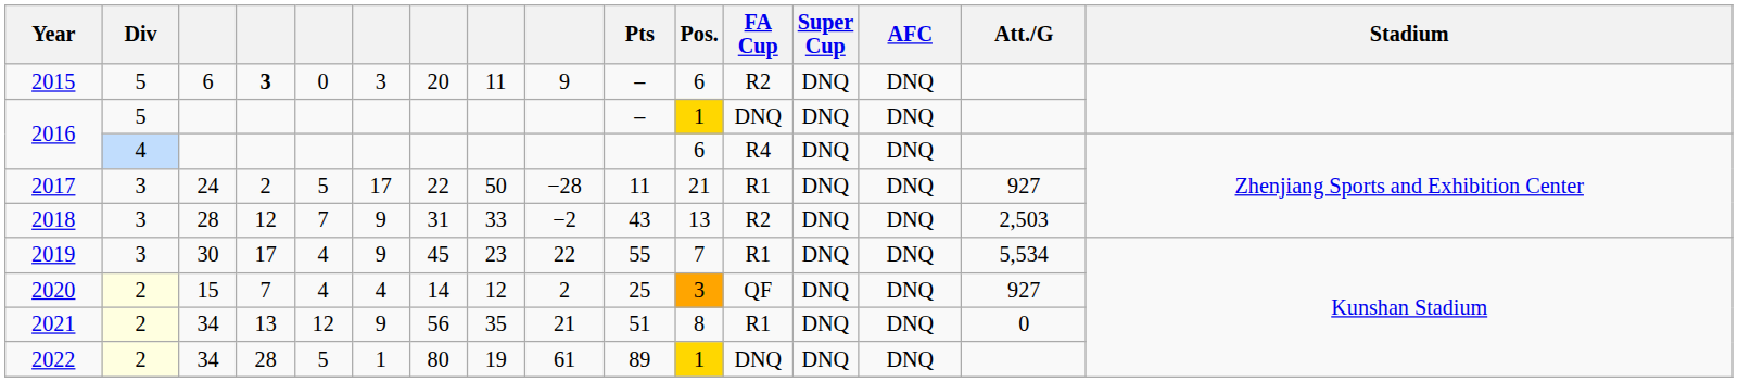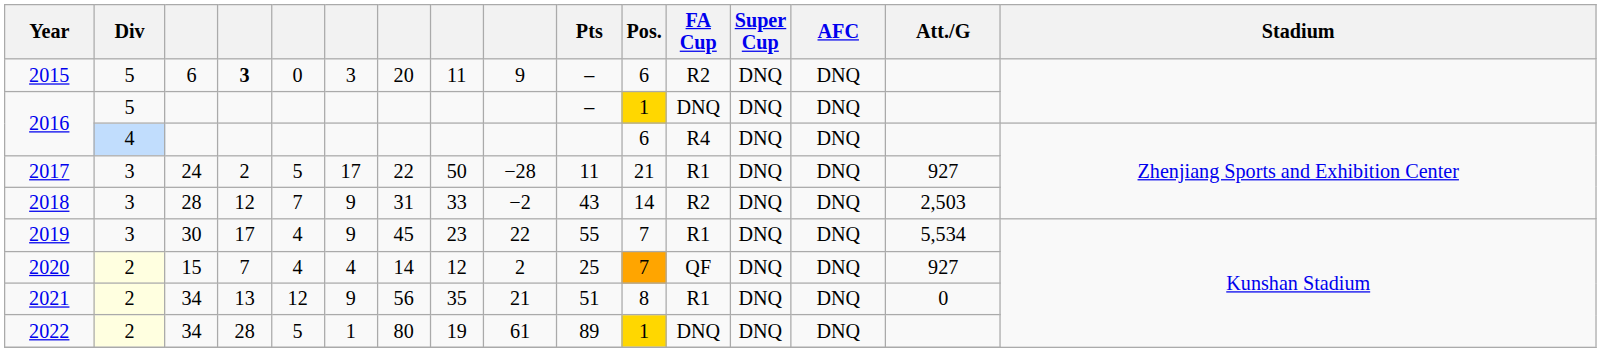2018 | Pos.: 13 -> 14
2020 | Pos.: 3 -> 7
